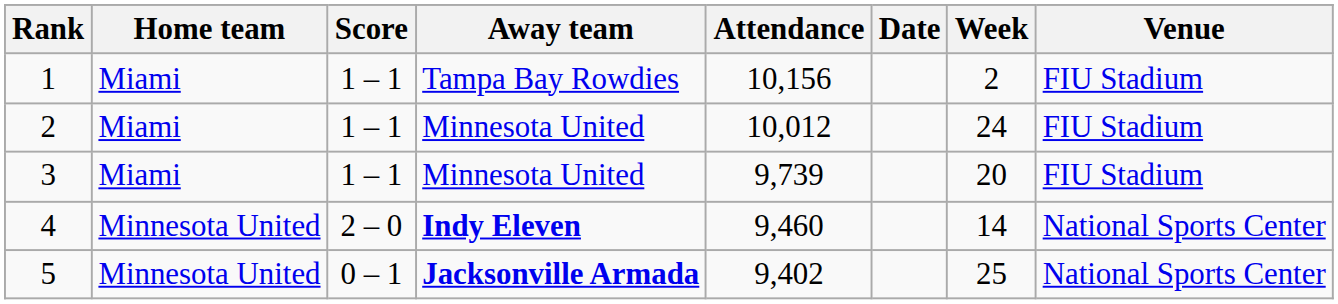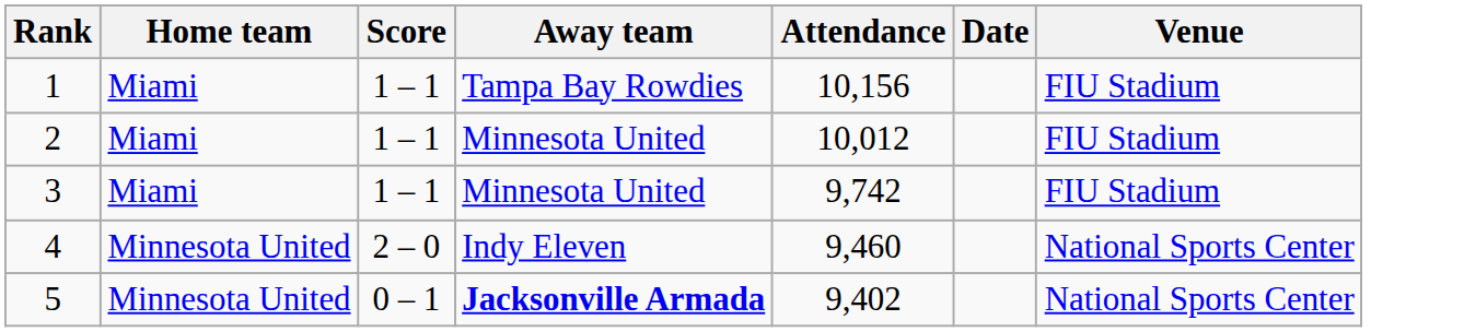- column: Week | 2 | 24 | 20 | 14 | 25
3 | Attendance: 9,739 -> 9,742
4 | Away team: bold -> normal
